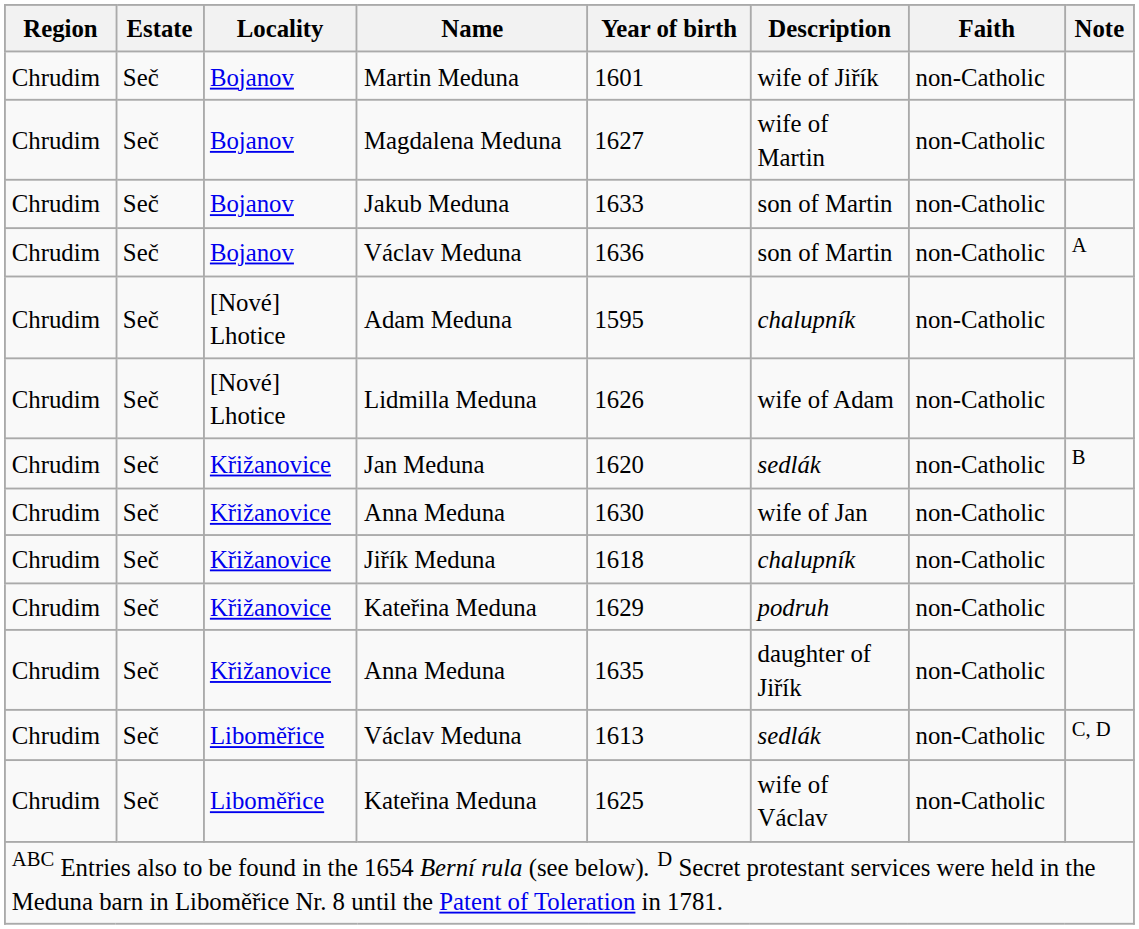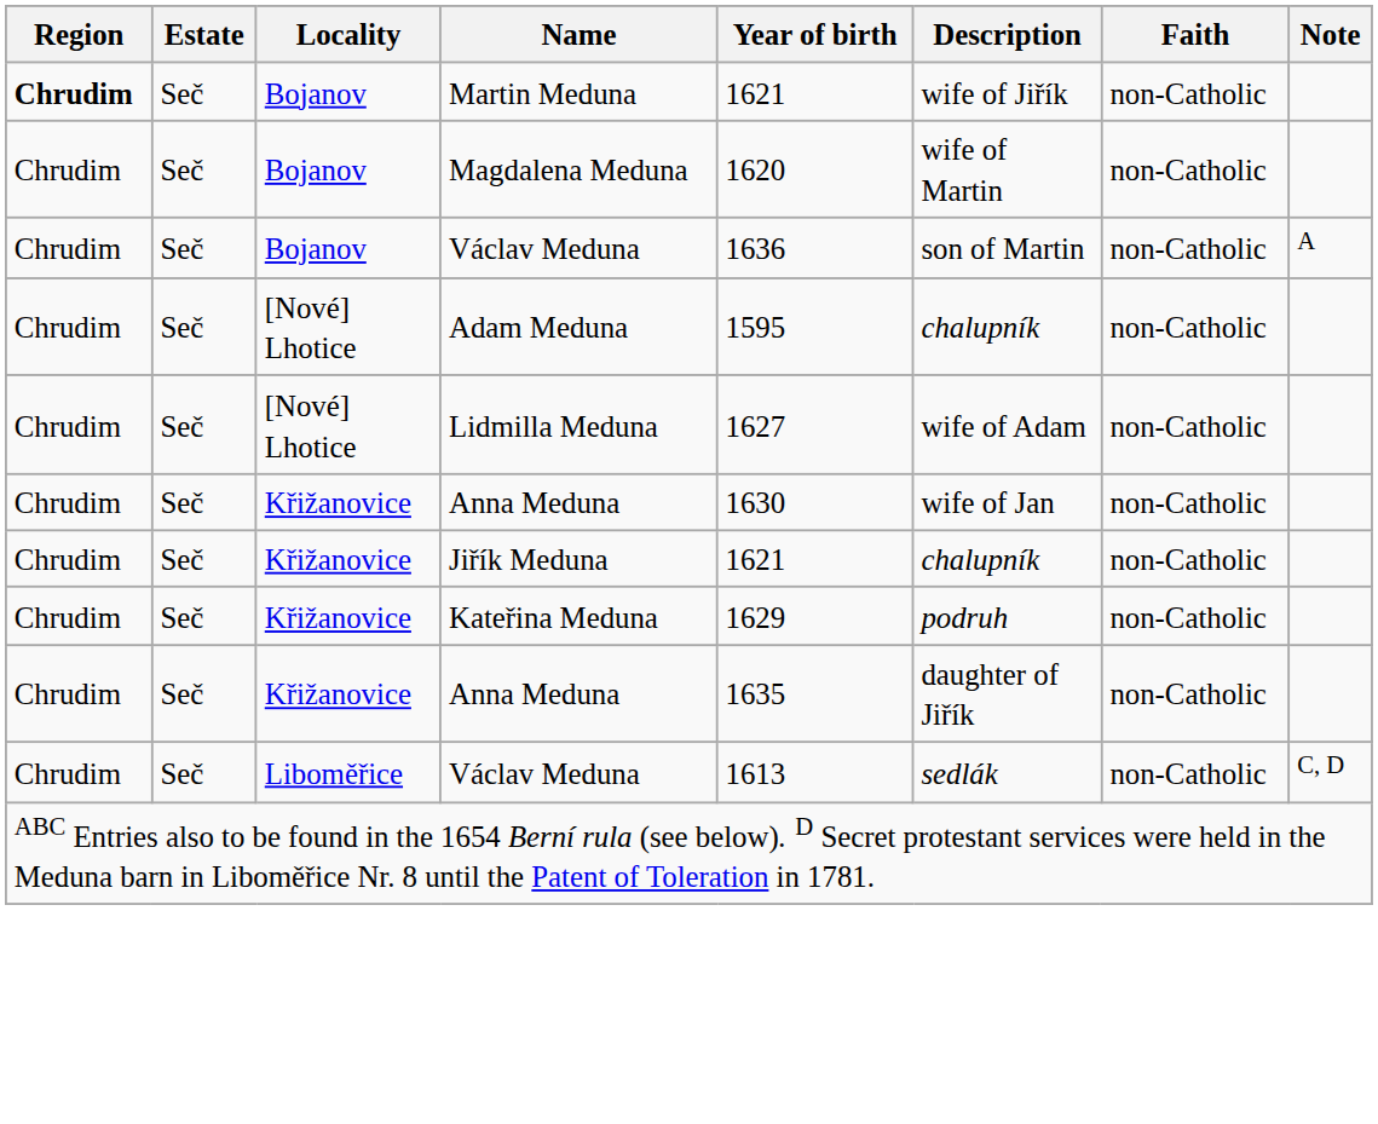Martin Meduna | Region: normal -> bold
Martin Meduna | Year of birth: 1601 -> 1621
Magdalena Meduna | Year of birth: 1627 -> 1620
- row: Chrudim | Seč | Bojanov | Jakub Meduna | 1633 | son of Martin | non-Catholic
Lidmilla Meduna | Year of birth: 1626 -> 1627
- row: Chrudim | Seč | Křižanovice | Jan Meduna | 1620 | sedlák | non-Catholic | B
Jiřík Meduna | Year of birth: 1618 -> 1621
- row: Chrudim | Seč | Liboměřice | Kateřina Meduna | 1625 | wife of Václav | non-Catholic
